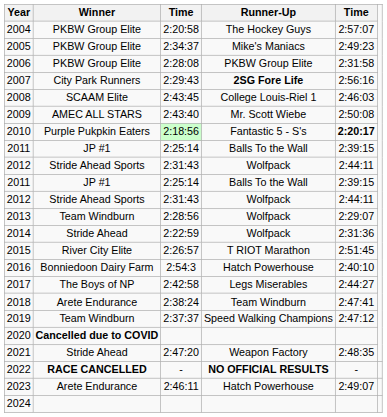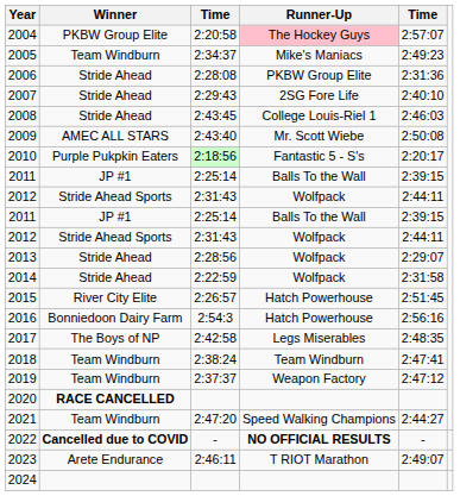2004 | Runner-Up: no background -> pink background
2005 | Winner: PKBW Group Elite -> Team Windburn
2006 | Winner: PKBW Group Elite -> Stride Ahead
2006 | column 5: 2:31:58 -> 2:31:36
2007 | Winner: City Park Runners -> Stride Ahead
2007 | Runner-Up: bold -> normal
2007 | column 5: 2:56:16 -> 2:40:10
2008 | Winner: SCAAM Elite -> Stride Ahead
2010 | column 5: bold -> normal
2013 | Winner: Team Windburn -> Stride Ahead
2014 | column 5: 2:31:36 -> 2:31:58
2015 | Runner-Up: T RIOT Marathon -> Hatch Powerhouse
2016 | column 5: 2:40:10 -> 2:56:16
2017 | column 5: 2:44:27 -> 2:48:35
2018 | Winner: Arete Endurance -> Team Windburn
2019 | Runner-Up: Speed Walking Champions -> Weapon Factory
2020 | Winner: Cancelled due to COVID -> RACE CANCELLED
2021 | Winner: Stride Ahead -> Team Windburn
2021 | Runner-Up: Weapon Factory -> Speed Walking Champions
2021 | column 5: 2:48:35 -> 2:44:27
2022 | Winner: RACE CANCELLED -> Cancelled due to COVID
2023 | Runner-Up: Hatch Powerhouse -> T RIOT Marathon
